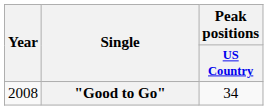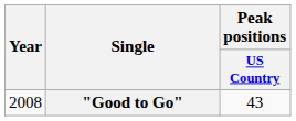"Good to Go" | Peak positions / US Country: 34 -> 43
